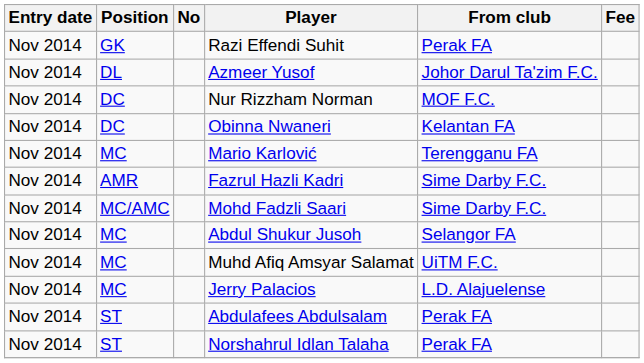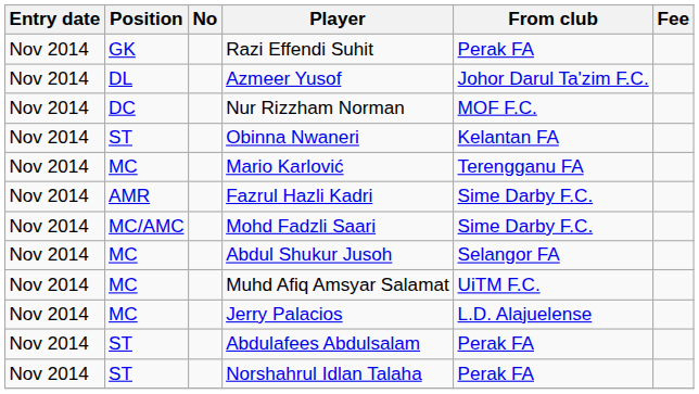Obinna Nwaneri | Position: DC -> ST
